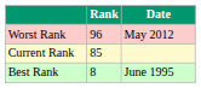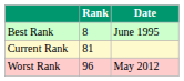rows swapped: Best Rank <-> Worst Rank
Current Rank | Rank: 85 -> 81
